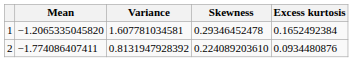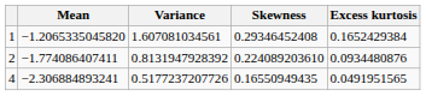1 | Variance: 1.607781034581 -> 1.607081034561
1 | Skewness: 0.29346452478 -> 0.29346452408
1 | Excess kurtosis: 0.1652492384 -> 0.1652429384
+ row: 4 | −2.306884893241 | 0.5177237207726 | 0.16550949435 | 0.0491951565
